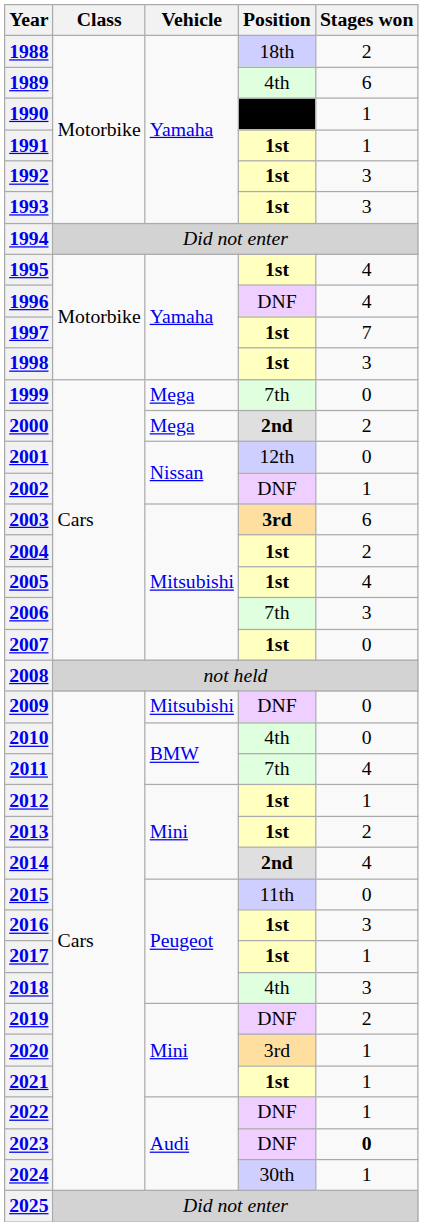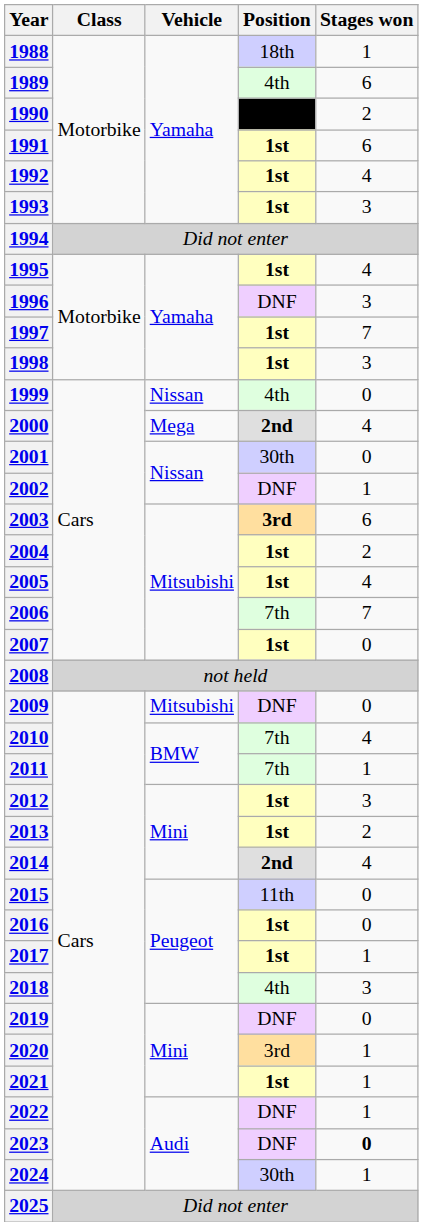1988 | Stages won: 2 -> 1
1990 | Stages won: 1 -> 2
1991 | Stages won: 1 -> 6
1992 | Stages won: 3 -> 4
1996 | Stages won: 4 -> 3
1999 | Vehicle: Mega -> Nissan
1999 | Position: 7th -> 4th
2000 | Stages won: 2 -> 4
2001 | Position: 12th -> 30th
2006 | Stages won: 3 -> 7
2010 | Position: 4th -> 7th
2010 | Stages won: 0 -> 4
2011 | Stages won: 4 -> 1
2012 | Stages won: 1 -> 3
2016 | Stages won: 3 -> 0
2019 | Stages won: 2 -> 0
